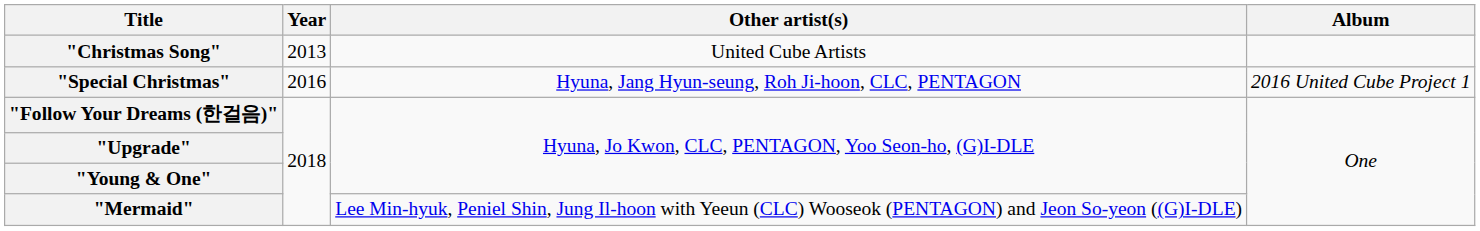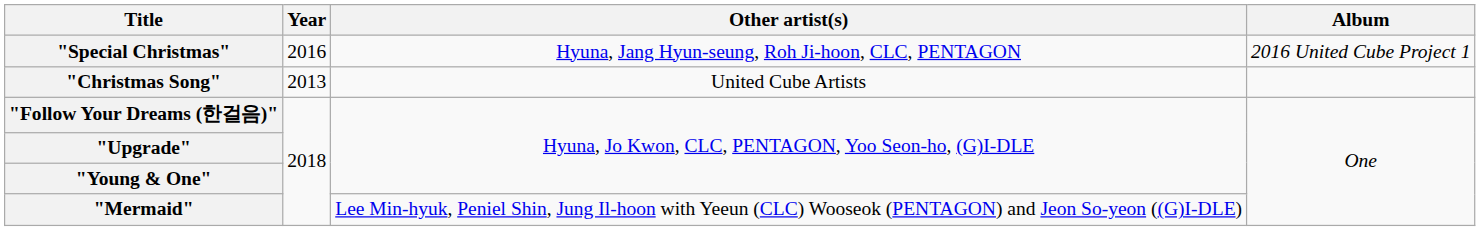rows swapped: "Christmas Song" <-> "Special Christmas"
